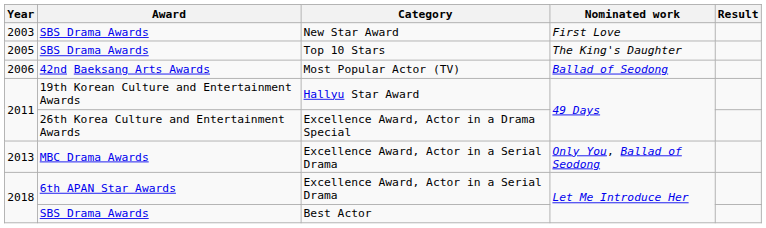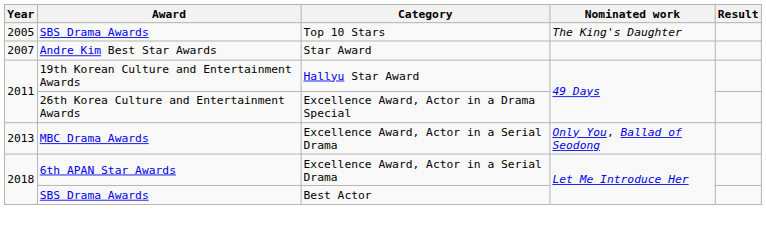- row: 2003 | SBS Drama Awards | New Star Award | First Love
- row: 2006 | 42nd Baeksang Arts Awards | Most Popular Actor (TV) | Ballad of Seodong
+ row: 2007 | Andre Kim Best Star Awards | Star Award
